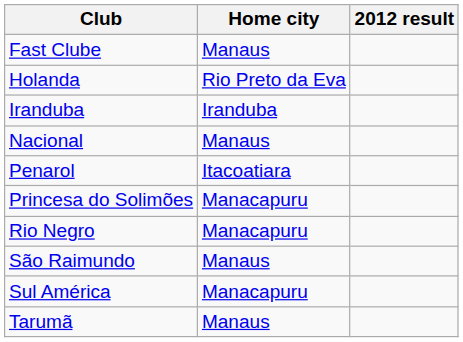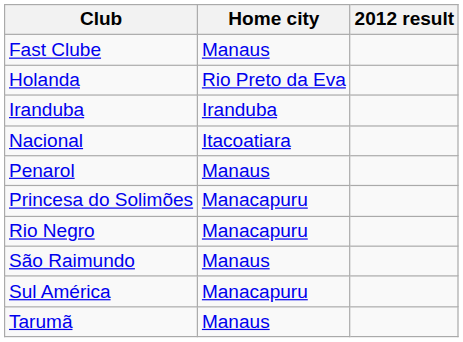Nacional | Home city: Manaus -> Itacoatiara
Penarol | Home city: Itacoatiara -> Manaus
